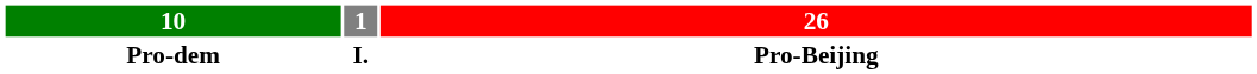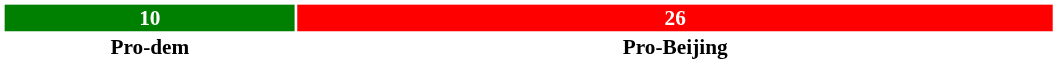- column: 1 | I.
